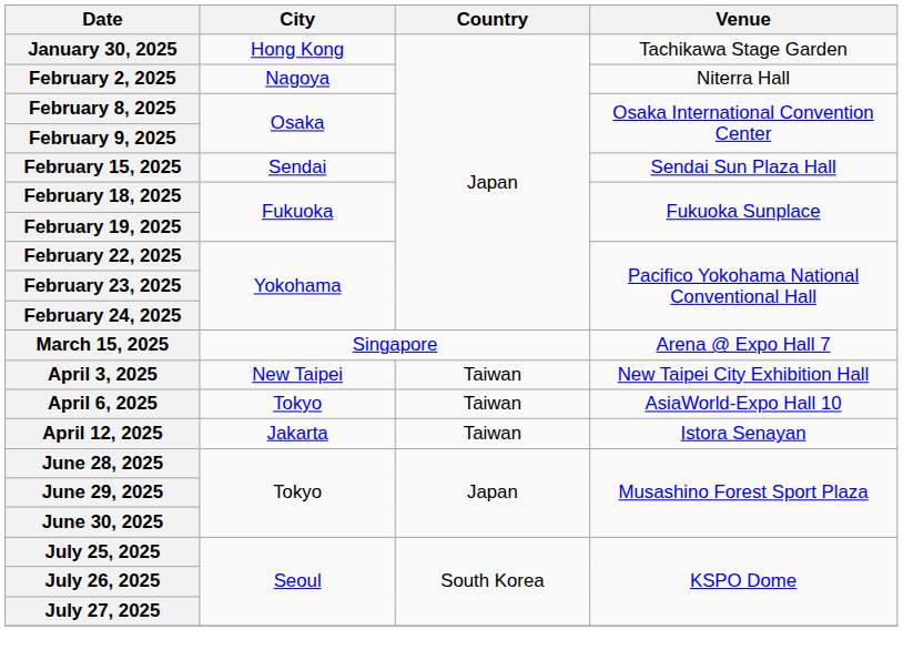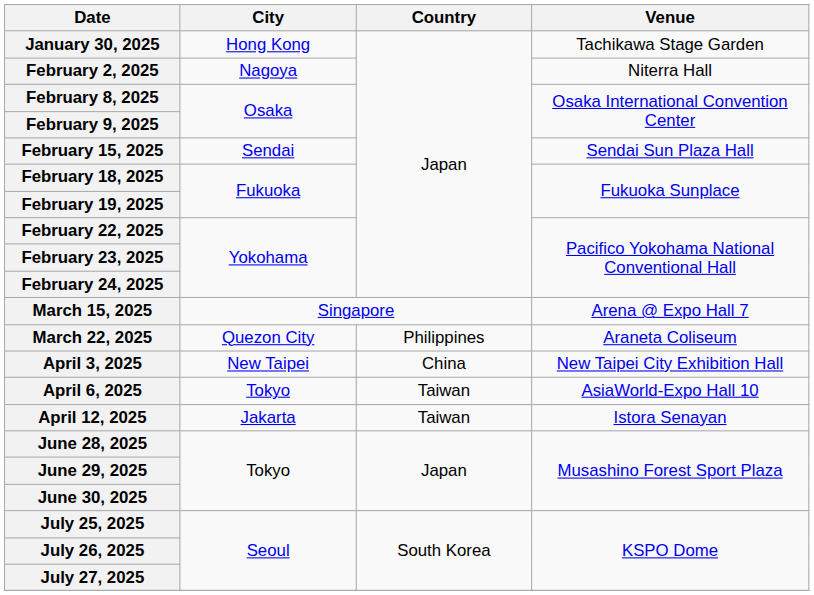+ row: March 22, 2025 | Quezon City | Philippines | Araneta Coliseum
April 3, 2025 | Country: Taiwan -> China
